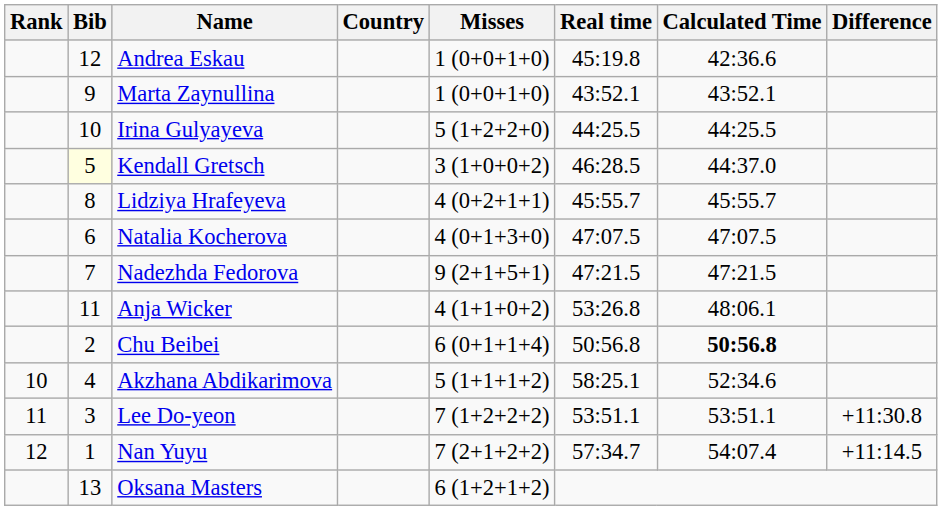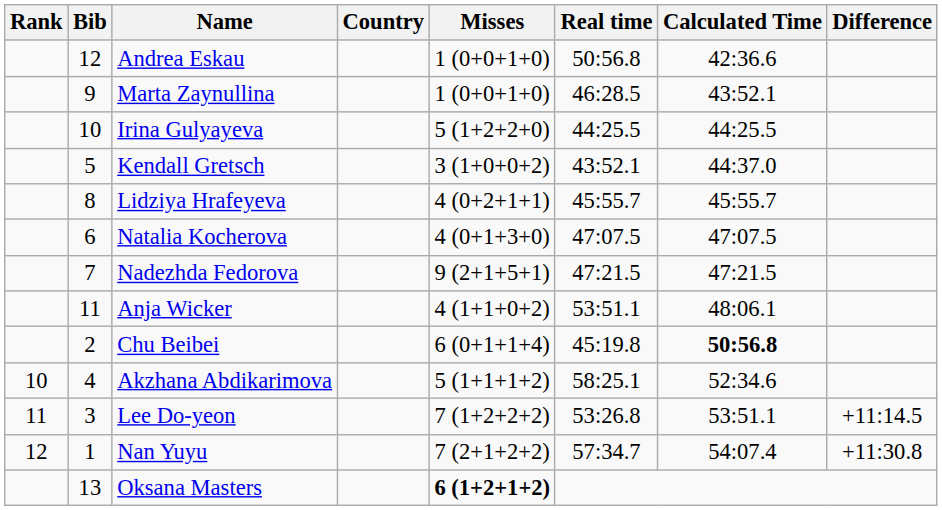Andrea Eskau | Real time: 45:19.8 -> 50:56.8
Marta Zaynullina | Real time: 43:52.1 -> 46:28.5
Kendall Gretsch | Bib: lightyellow background -> no background
Kendall Gretsch | Real time: 46:28.5 -> 43:52.1
Anja Wicker | Real time: 53:26.8 -> 53:51.1
Chu Beibei | Real time: 50:56.8 -> 45:19.8
Lee Do-yeon | Real time: 53:51.1 -> 53:26.8
Lee Do-yeon | Difference: +11:30.8 -> +11:14.5
Nan Yuyu | Difference: +11:14.5 -> +11:30.8
Oksana Masters | Misses: normal -> bold
